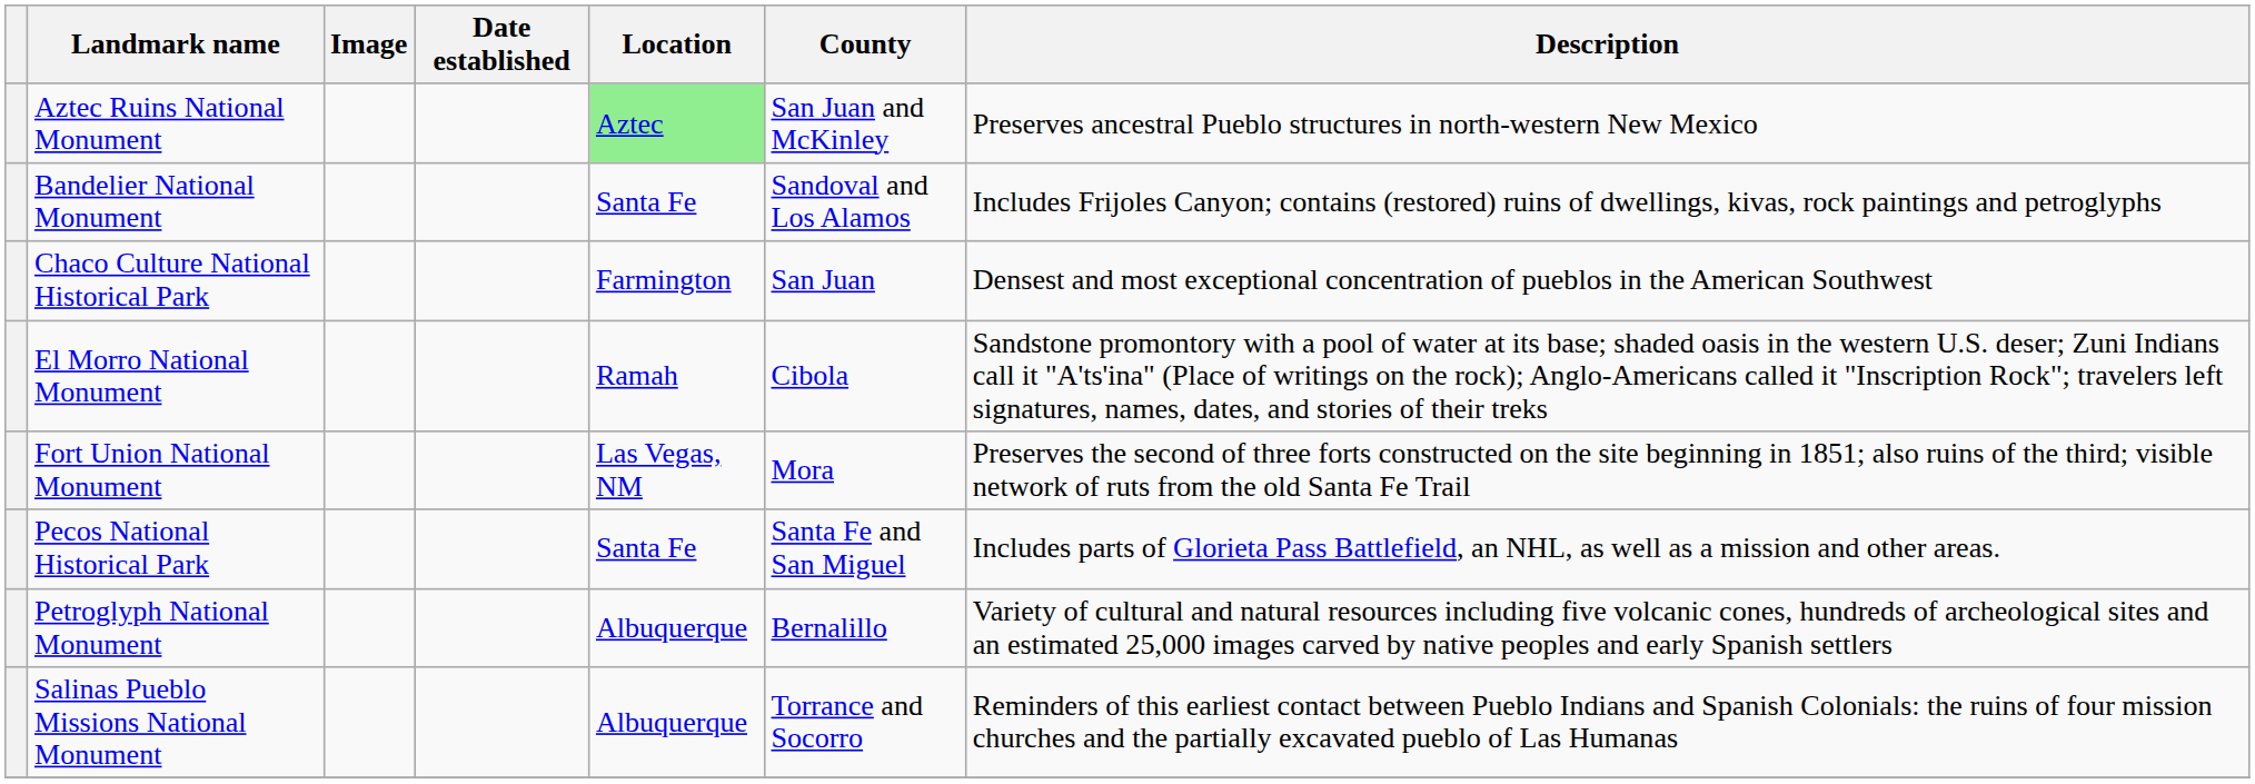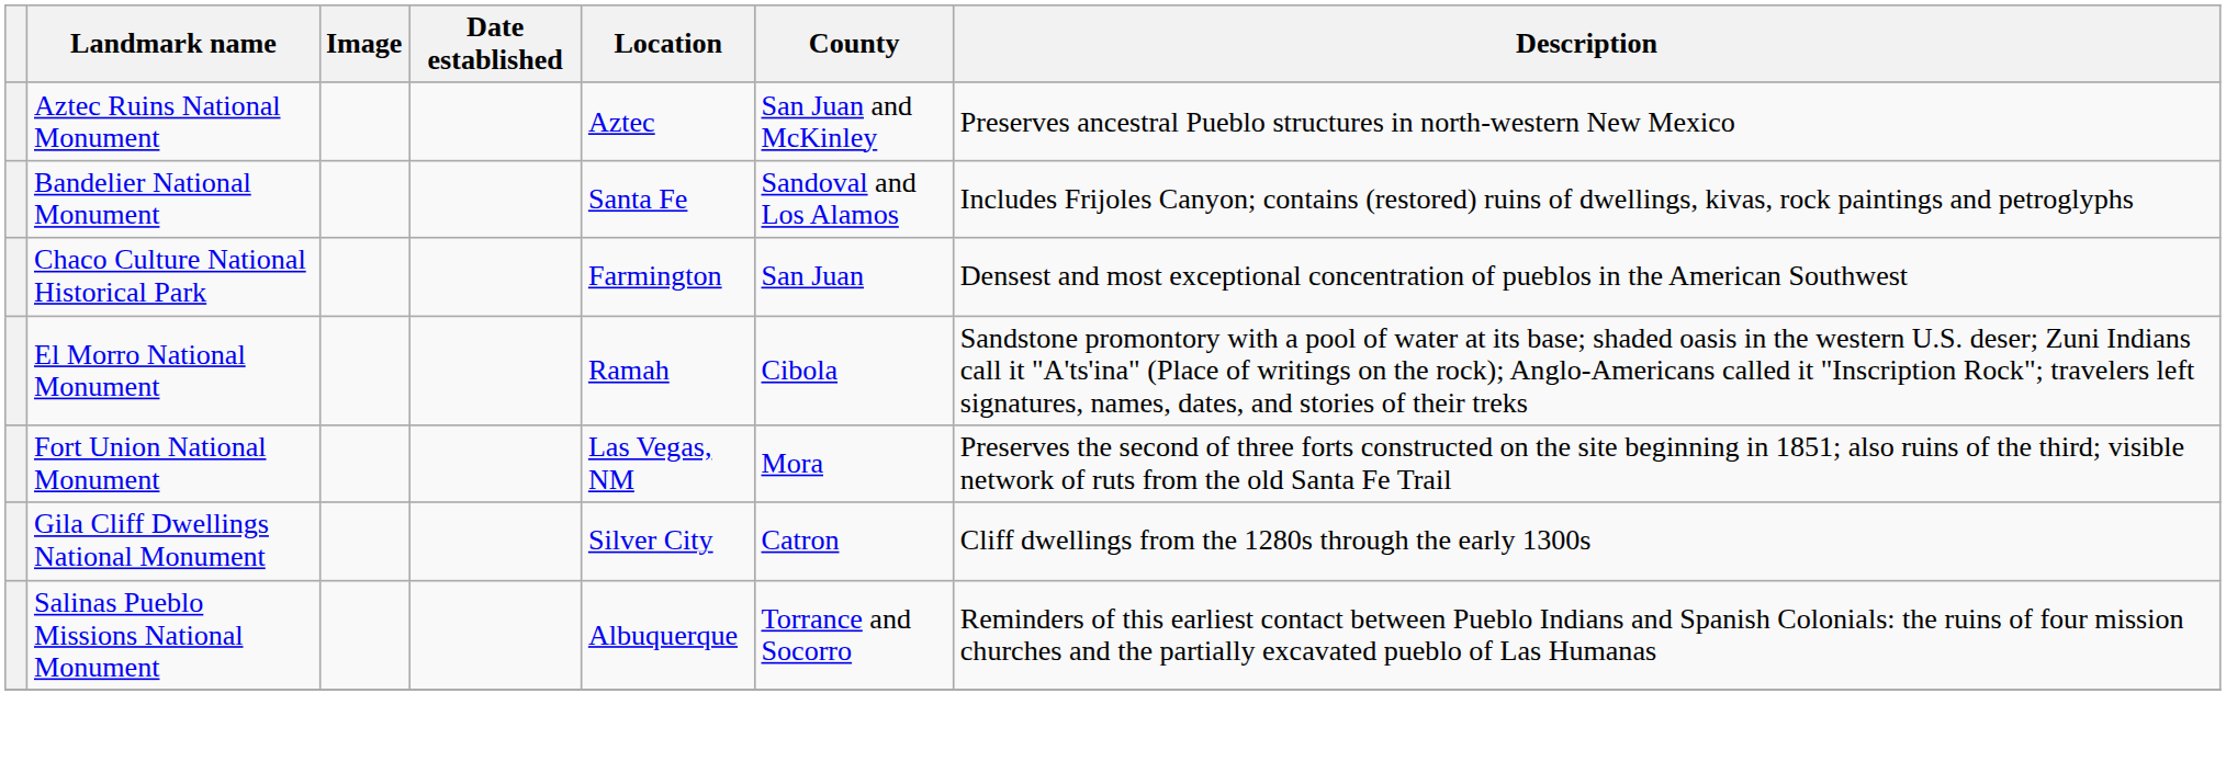Aztec Ruins National Monument | Location: lightgreen background -> no background
+ row: Gila Cliff Dwellings National Monument | Silver City | Catron | Cliff dwellings from the 1280s through the early 1300s
- row: Pecos National Historical Park | Santa Fe | Santa Fe and San Miguel | Includes parts of Glorieta Pass Battlefield, an NHL, as well as a mission and other areas.
- row: Petroglyph National Monument | Albuquerque | Bernalillo | Variety of cultural and natural resources including five volcanic cones, hundreds of archeological sites and an estimated 25,000 images carved by native peoples and early Spanish settlers
